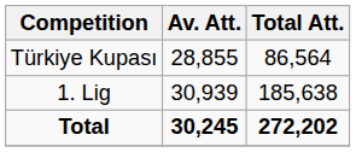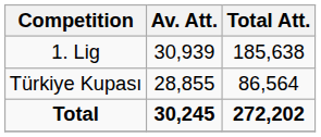rows swapped: 1. Lig <-> Türkiye Kupası
